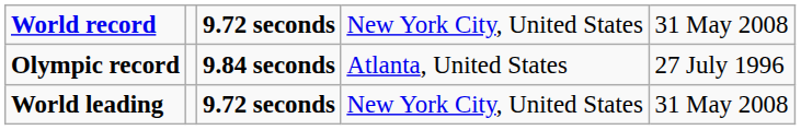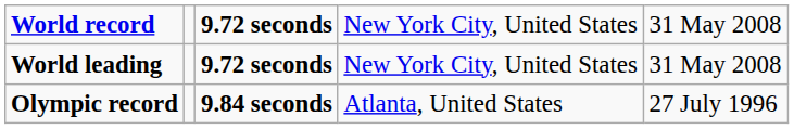rows swapped: Olympic record <-> World leading
